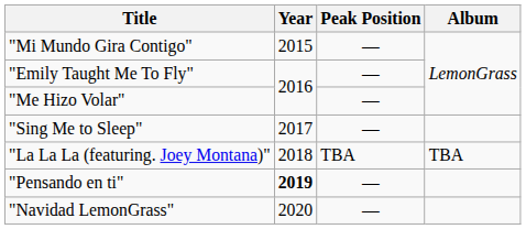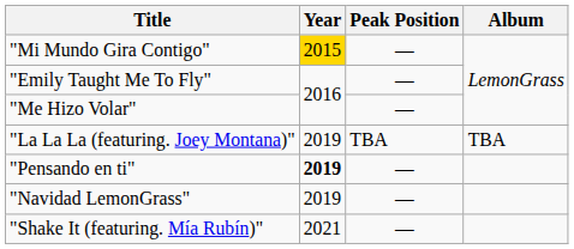"Mi Mundo Gira Contigo" | Year: no background -> gold background
- row: "Sing Me to Sleep" | 2017 | —
"La La La (featuring. Joey Montana)" | Year: 2018 -> 2019
"Navidad LemonGrass" | Year: 2020 -> 2019
+ row: "Shake It (featuring. Mía Rubín)" | 2021 | —
